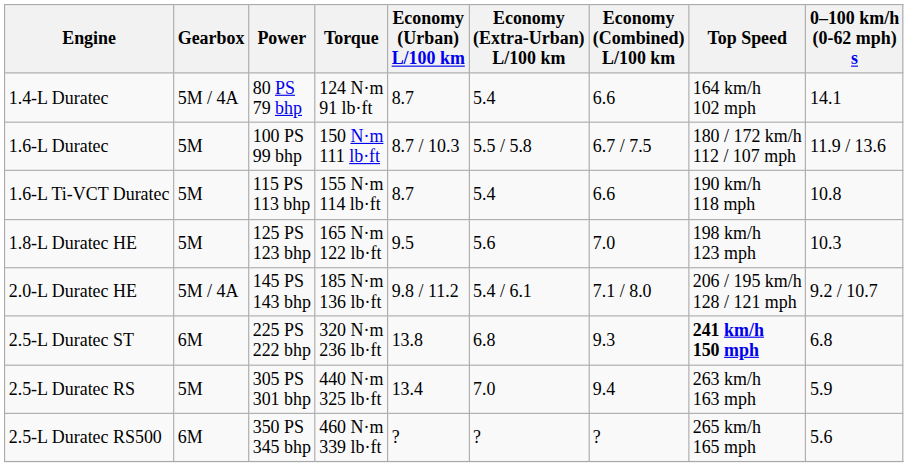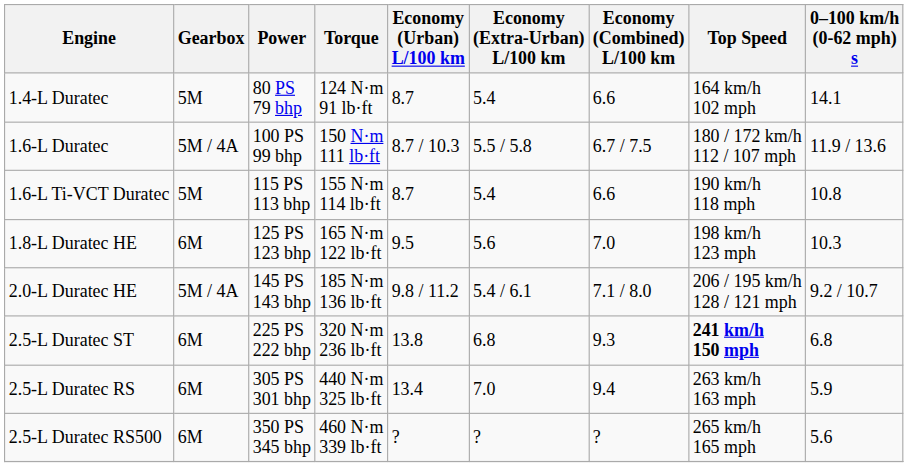1.4-L Duratec | Gearbox: 5M / 4A -> 5M
1.6-L Duratec | Gearbox: 5M -> 5M / 4A
1.8-L Duratec HE | Gearbox: 5M -> 6M
2.5-L Duratec RS | Gearbox: 5M -> 6M
